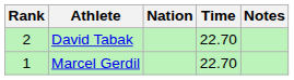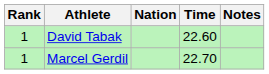David Tabak | Rank: 2 -> 1
David Tabak | Time: 22.70 -> 22.60
